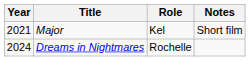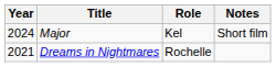Major | Year: 2021 -> 2024
Dreams in Nightmares | Year: 2024 -> 2021
